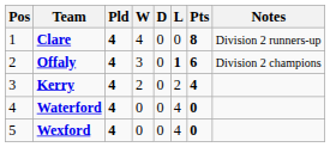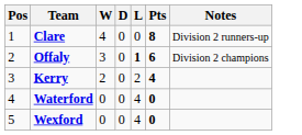- column: Pld | 4 | 4 | 4 | 4 | 4
